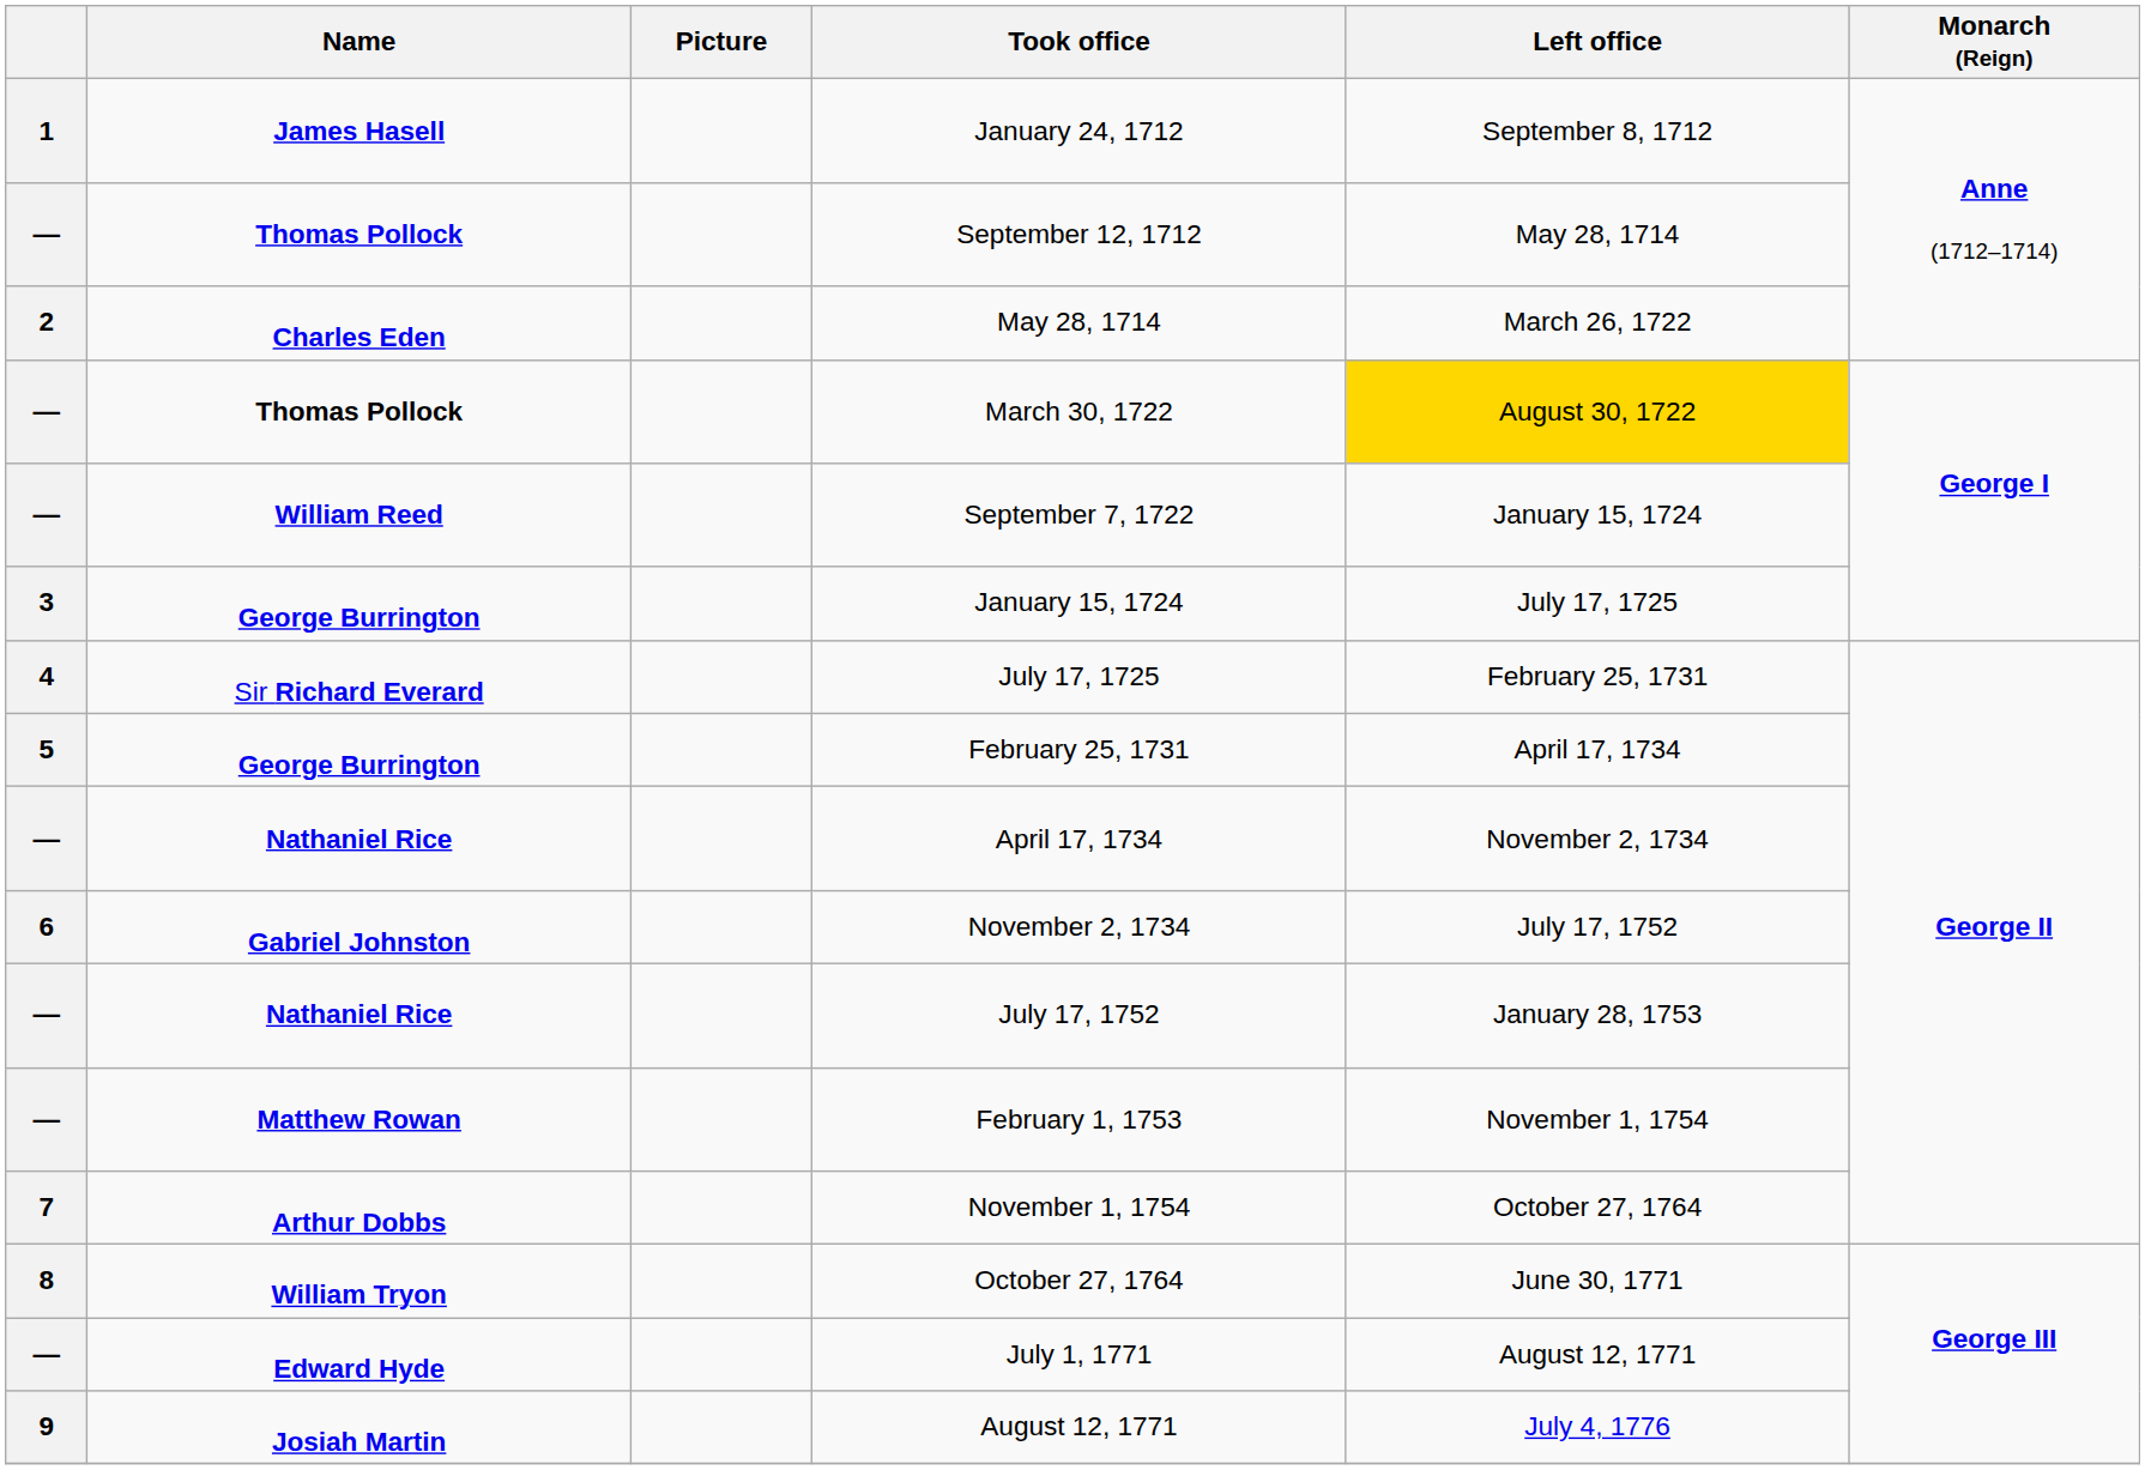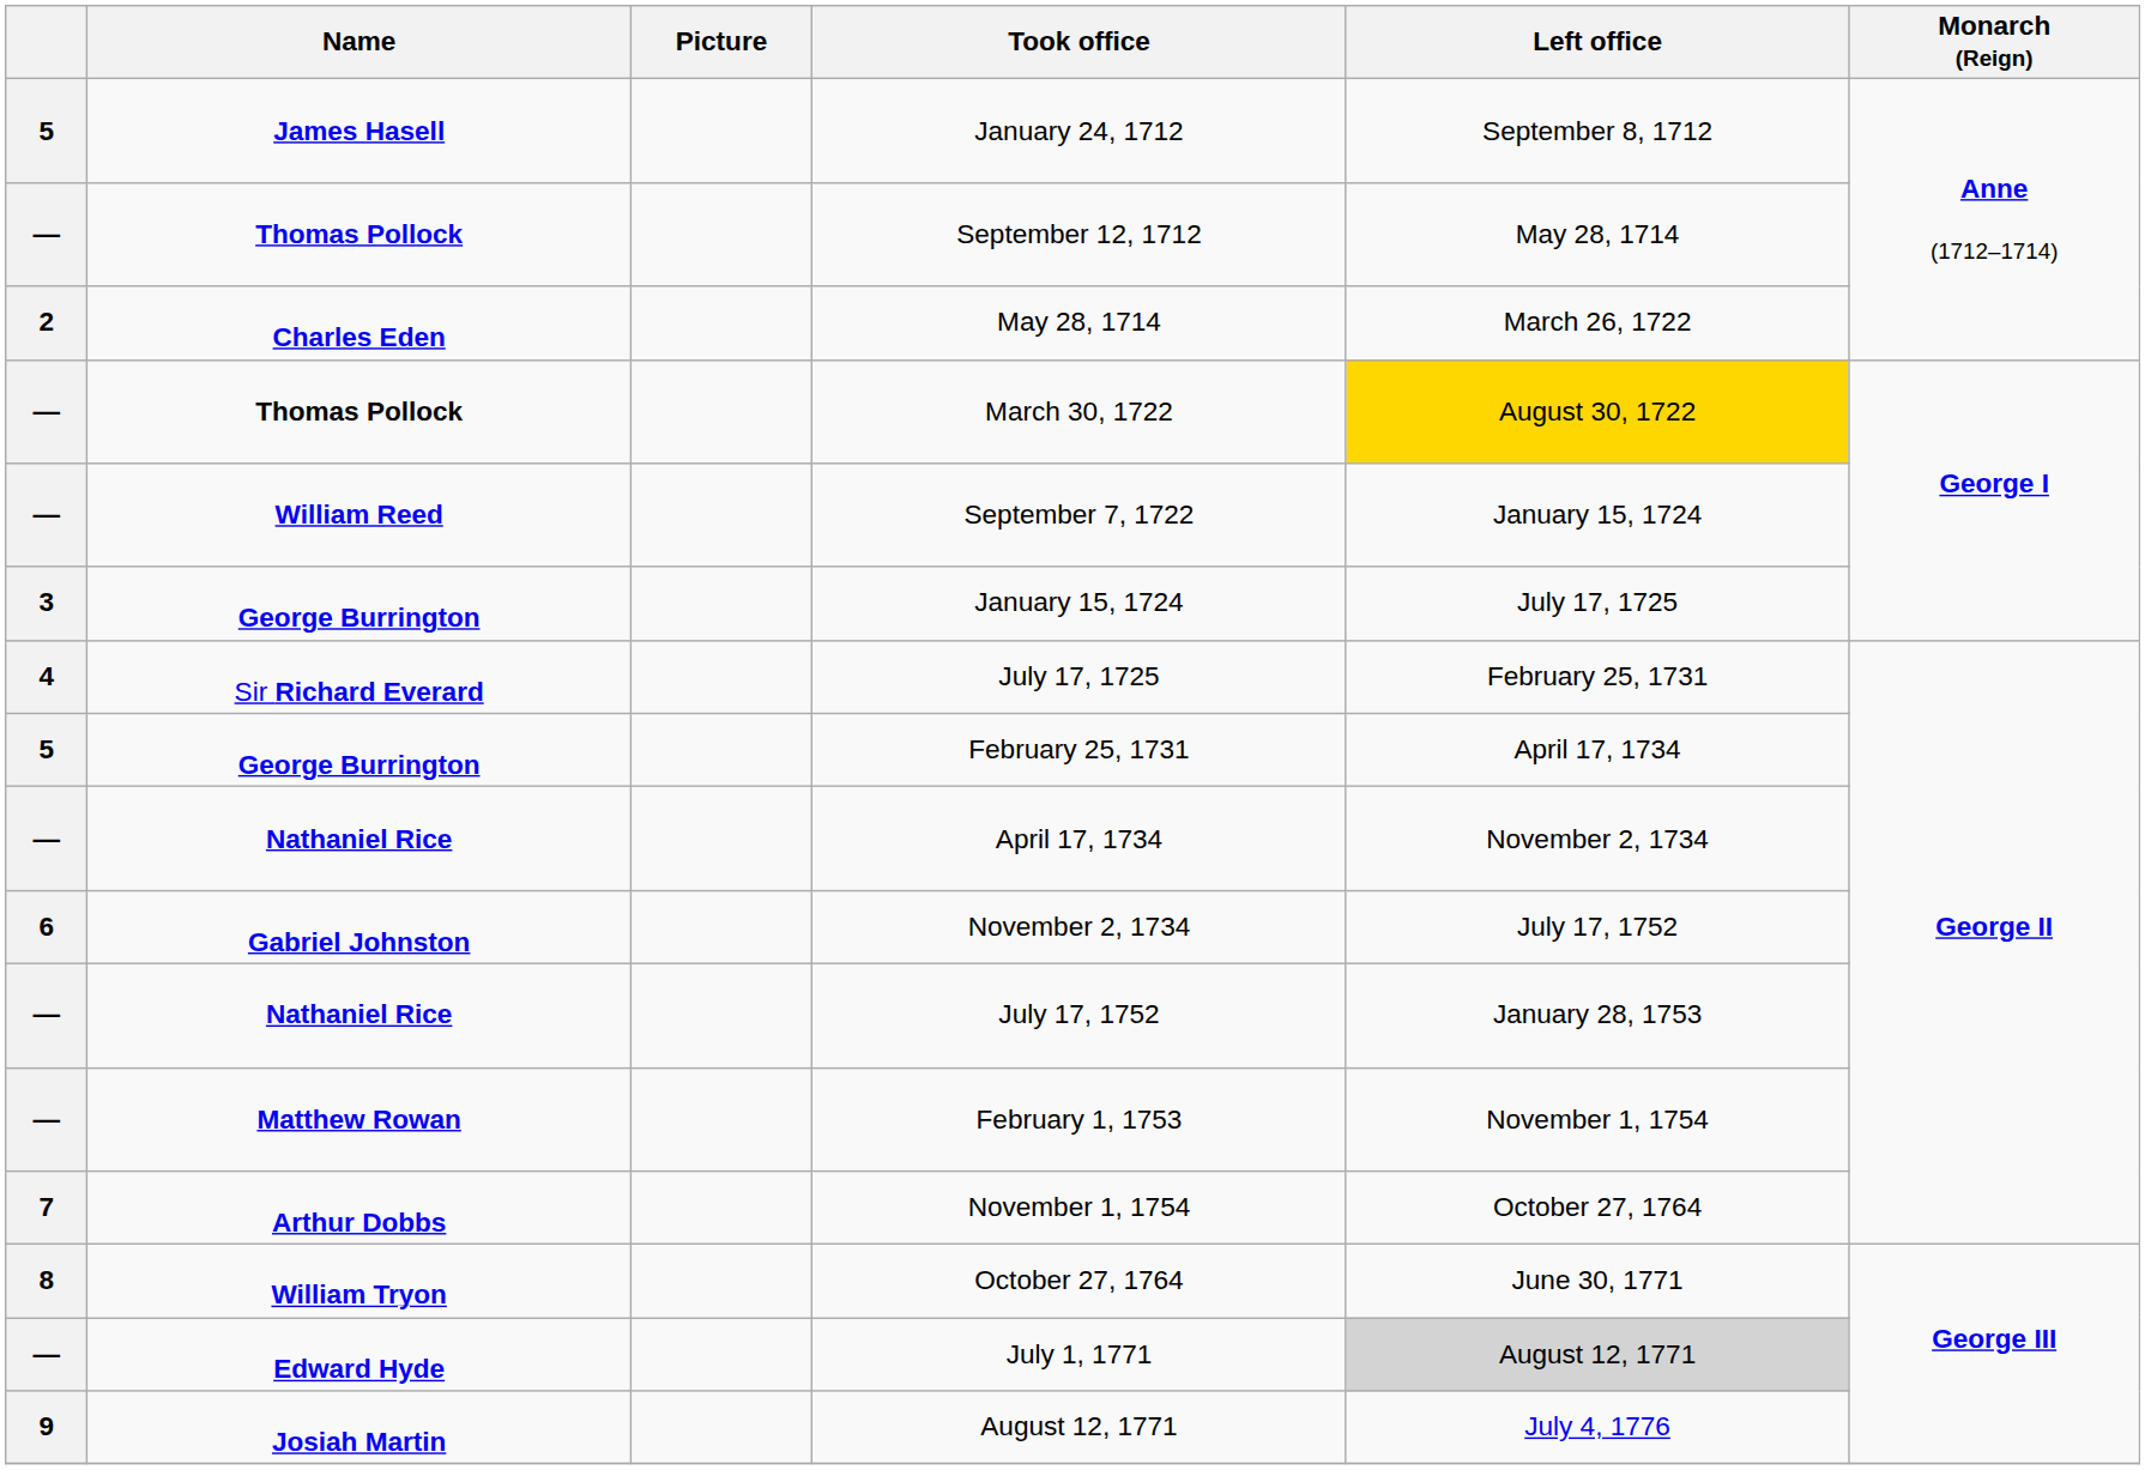January 24, 1712 | column 1: 1 -> 5
July 1, 1771 | Left office: no background -> lightgrey background
